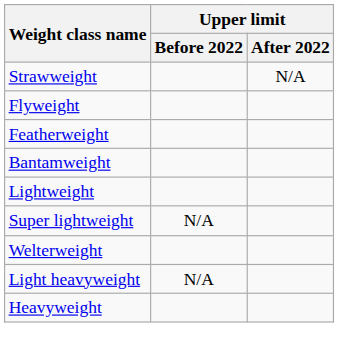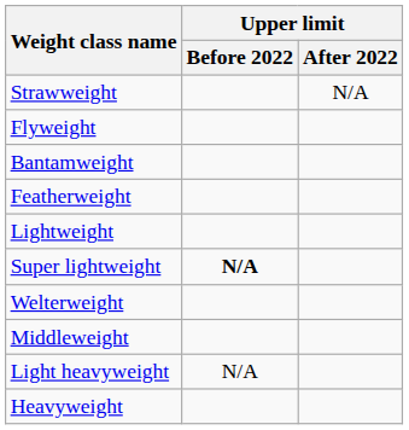rows swapped: Bantamweight <-> Featherweight
Super lightweight | Upper limit / Before 2022: normal -> bold
+ row: Middleweight
